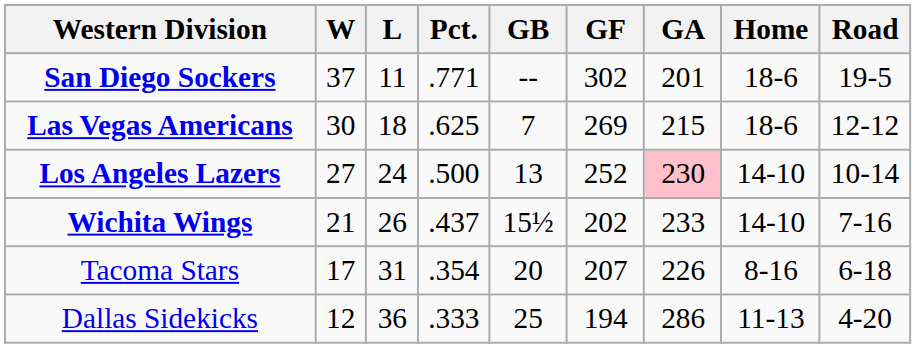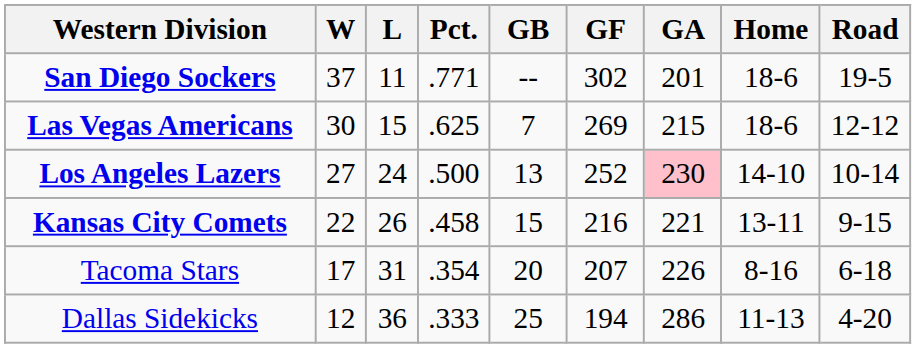Las Vegas Americans | L: 18 -> 15
+ row: Kansas City Comets | 22 | 26 | .458 | 15 | 216 | 221 | 13-11 | 9-15
- row: Wichita Wings | 21 | 26 | .437 | 15½ | 202 | 233 | 14-10 | 7-16
